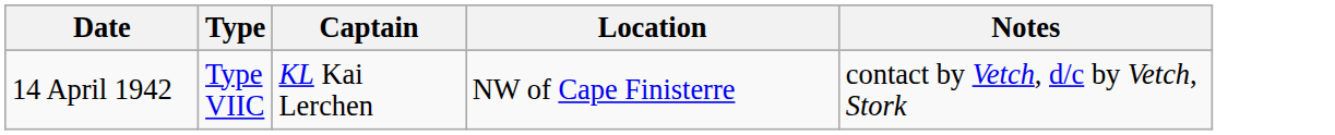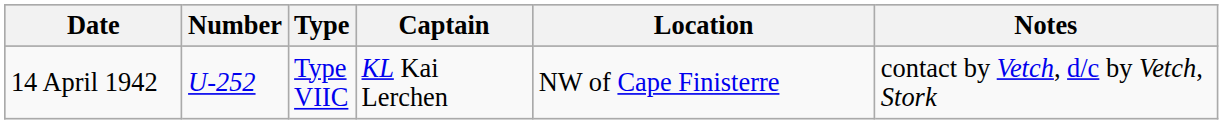+ column: Number | U-252
